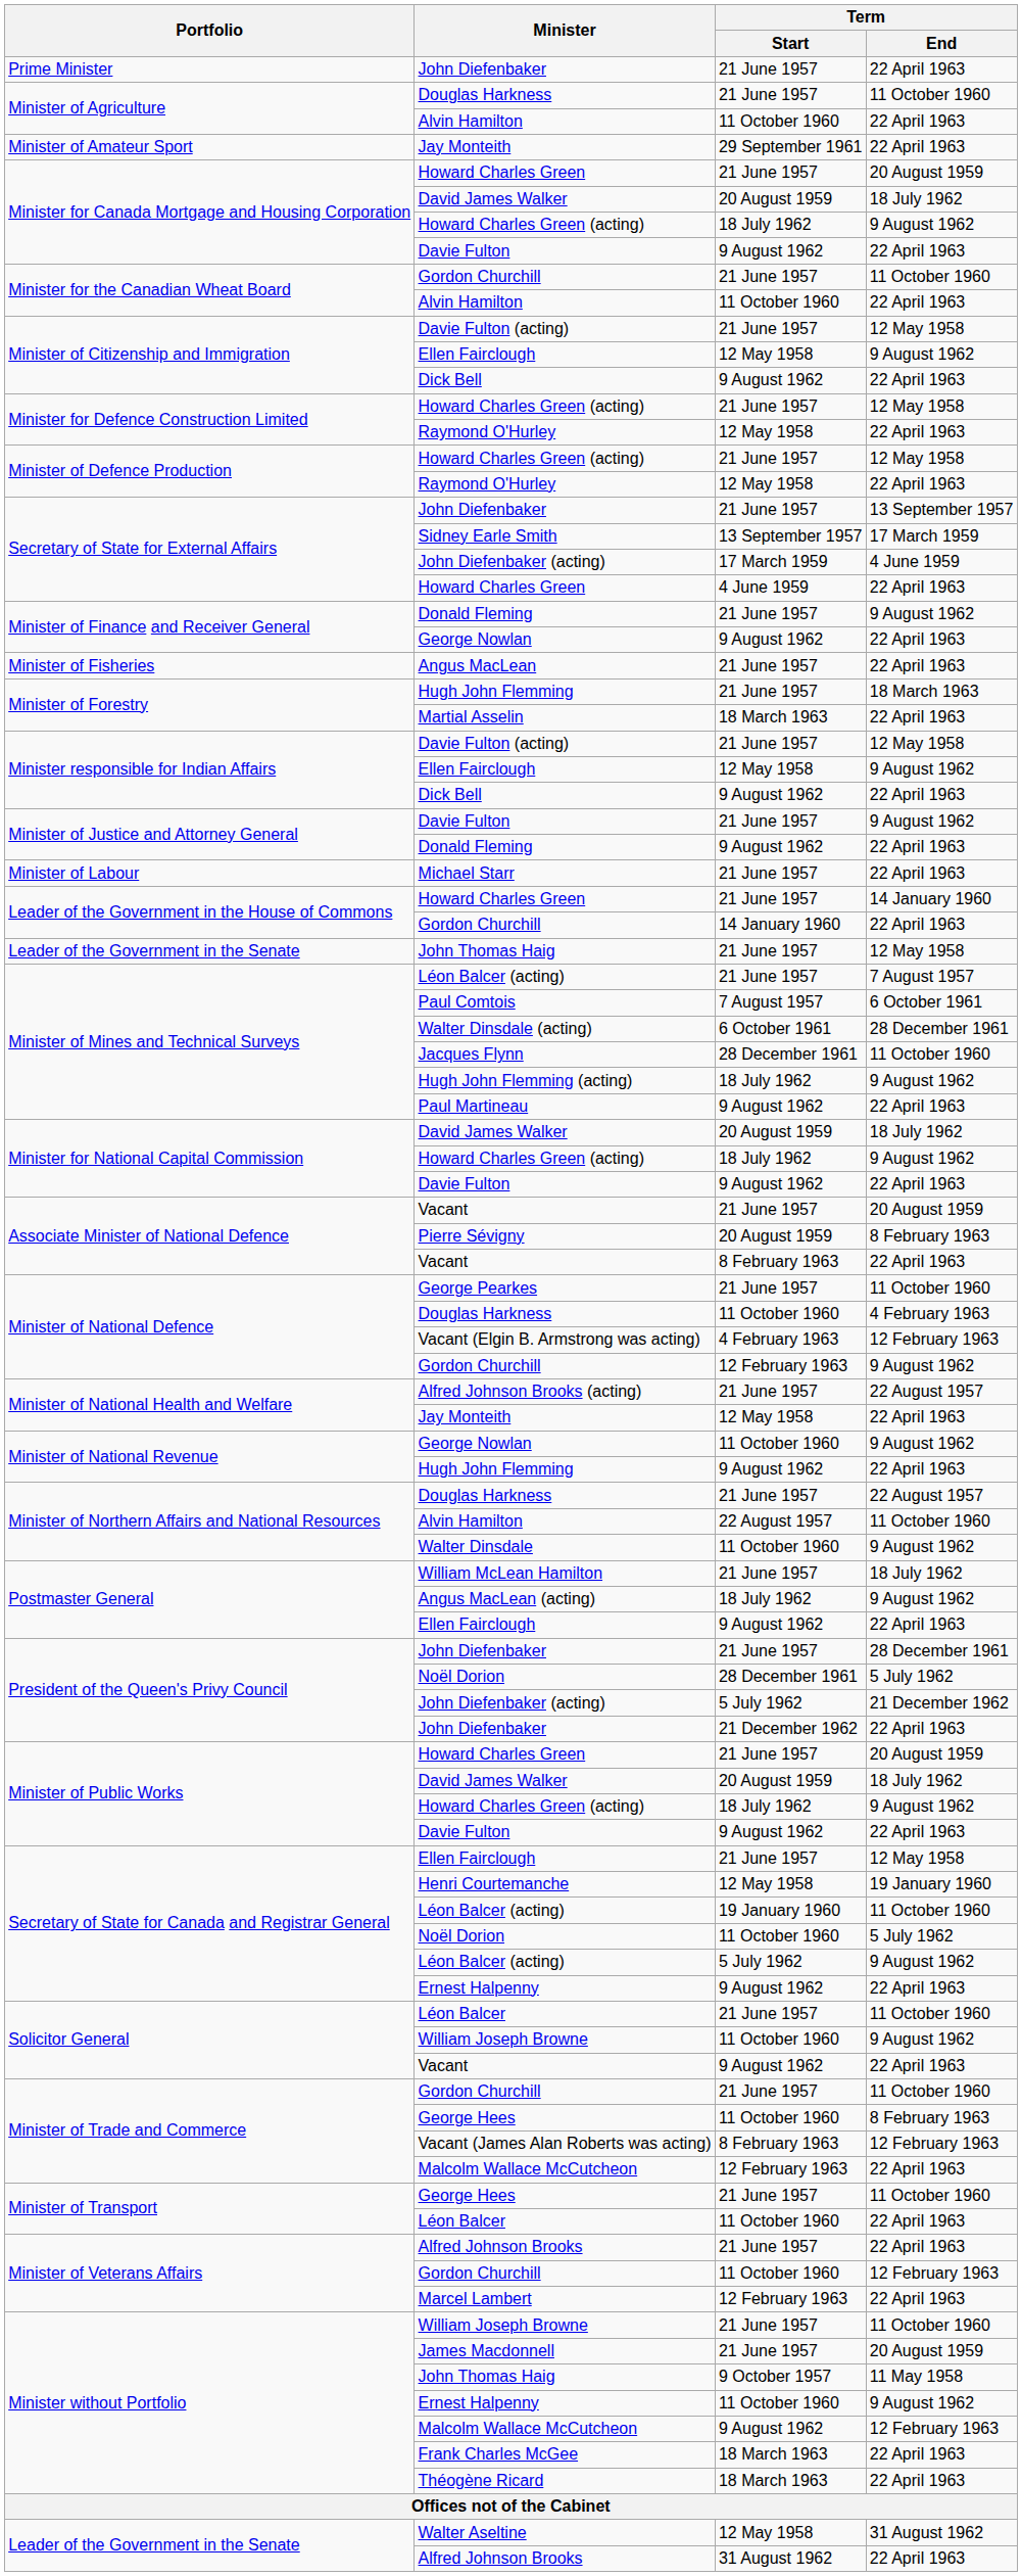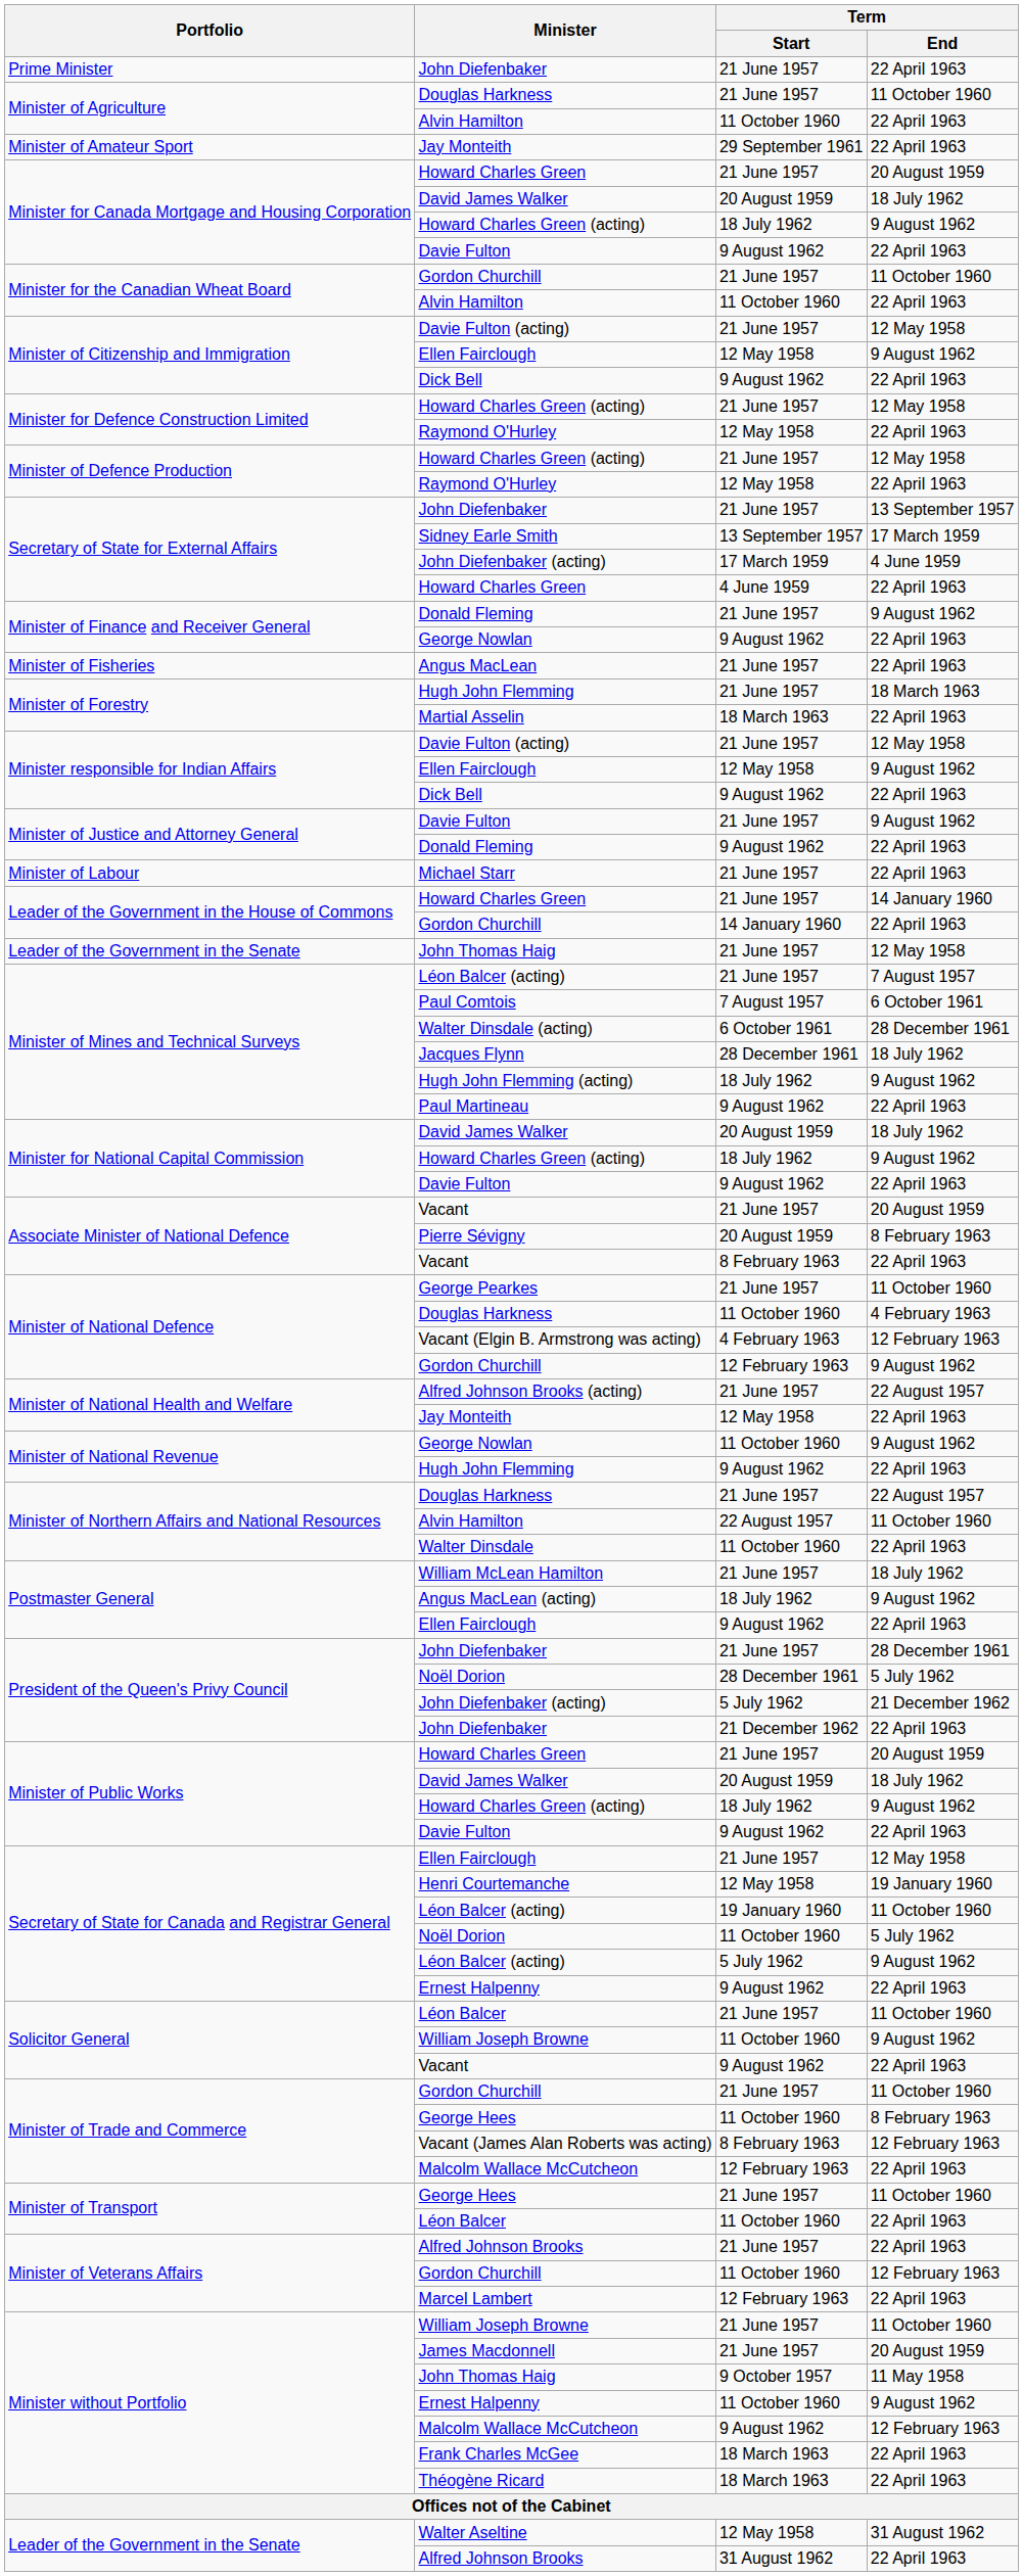Jacques Flynn | Term / End: 11 October 1960 -> 18 July 1962
Walter Dinsdale | Term / End: 9 August 1962 -> 22 April 1963
